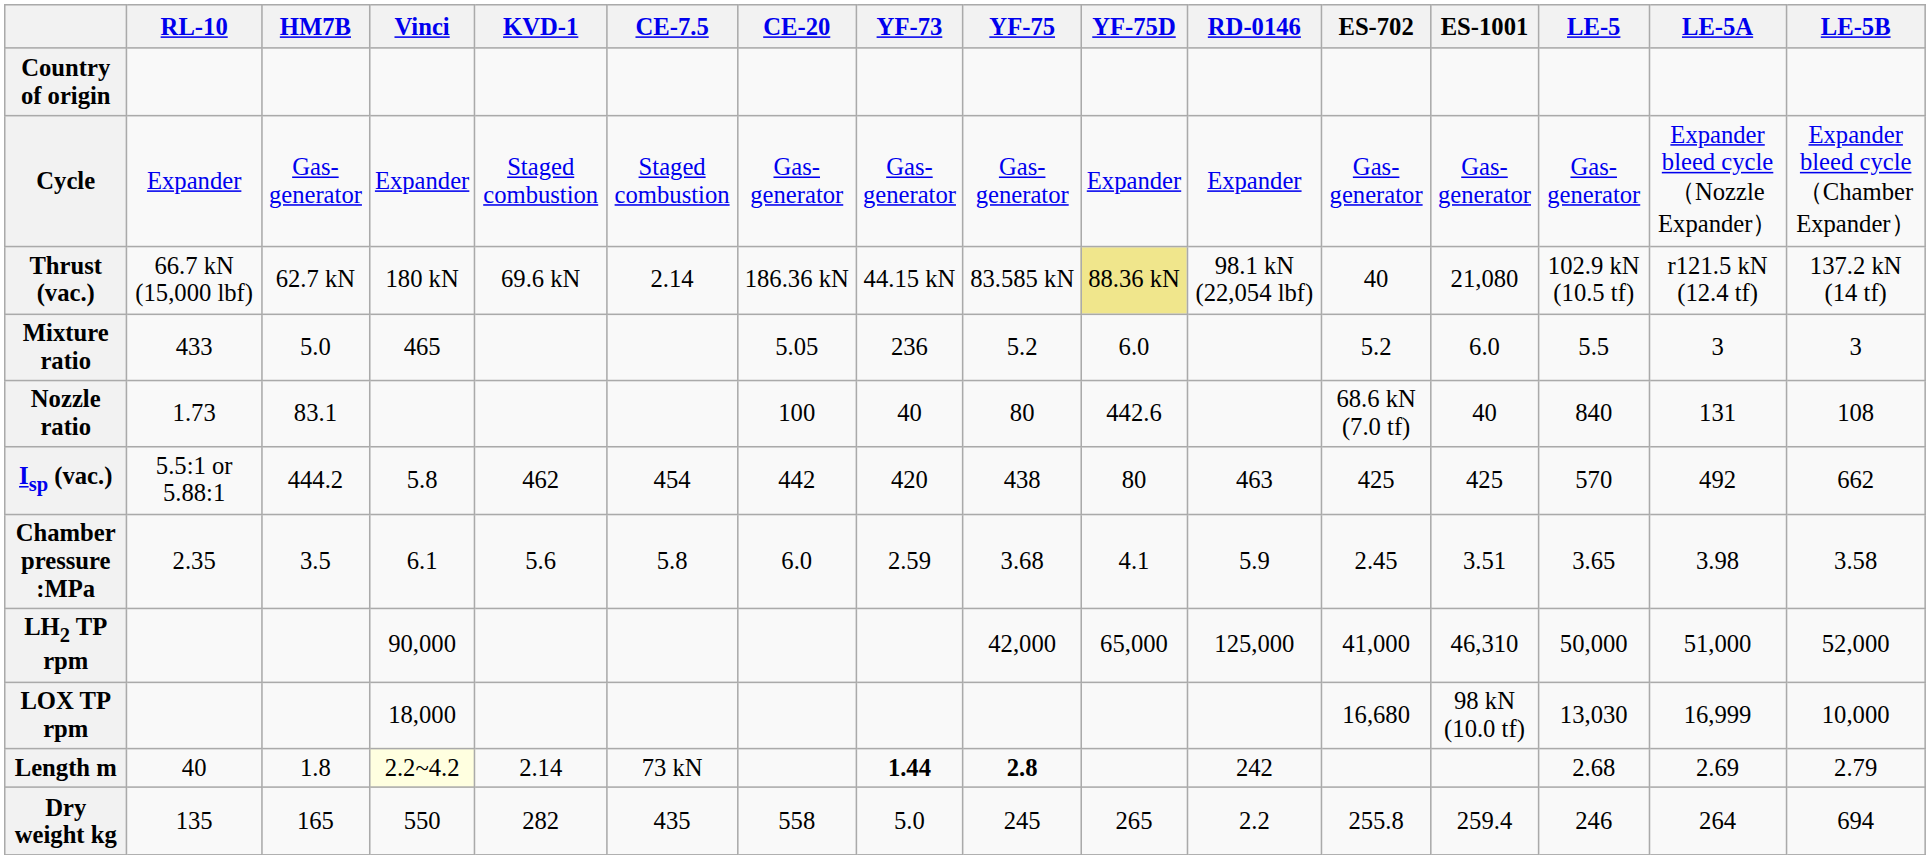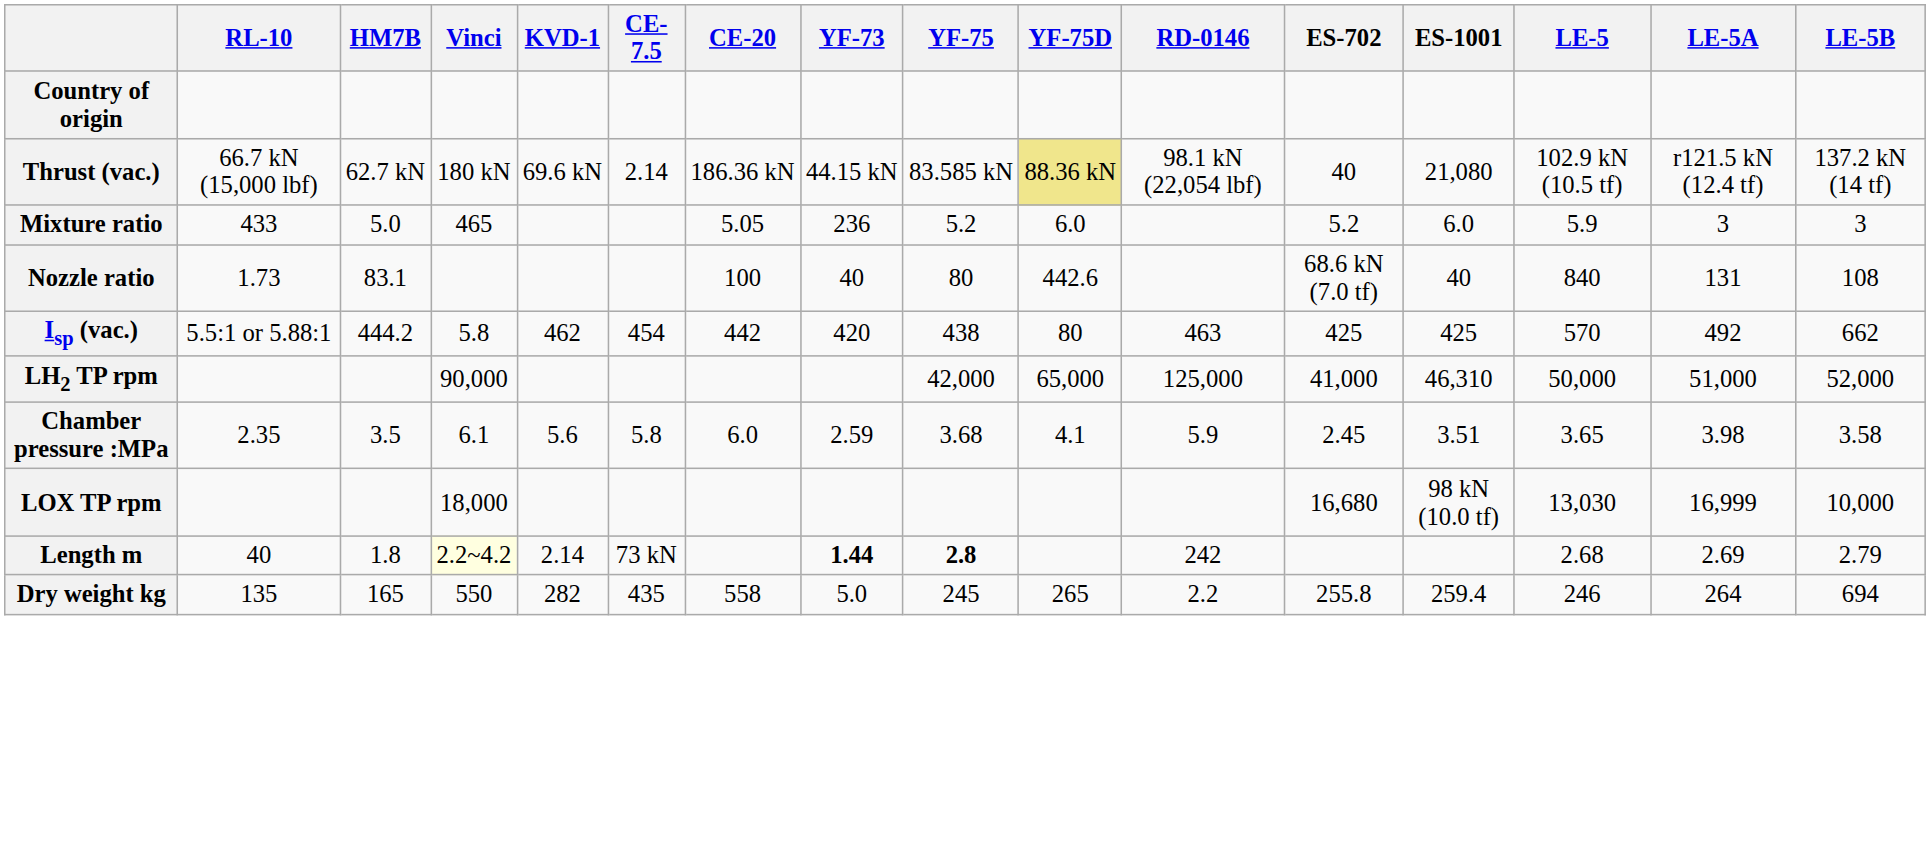- row: Cycle | Expander | Gas-generator | Expander | Staged combustion | Staged combustion | Gas-generator | Gas-generator | Gas-generator | Expander | Expander | Gas-generator | Gas-generator | Gas-generator | Expander bleed cycle （Nozzle Expander） | Expander bleed cycle （Chamber Expander）
Mixture ratio | LE-5: 5.5 -> 5.9
rows swapped: Chamber pressure :MPa <-> LH2 TP rpm
